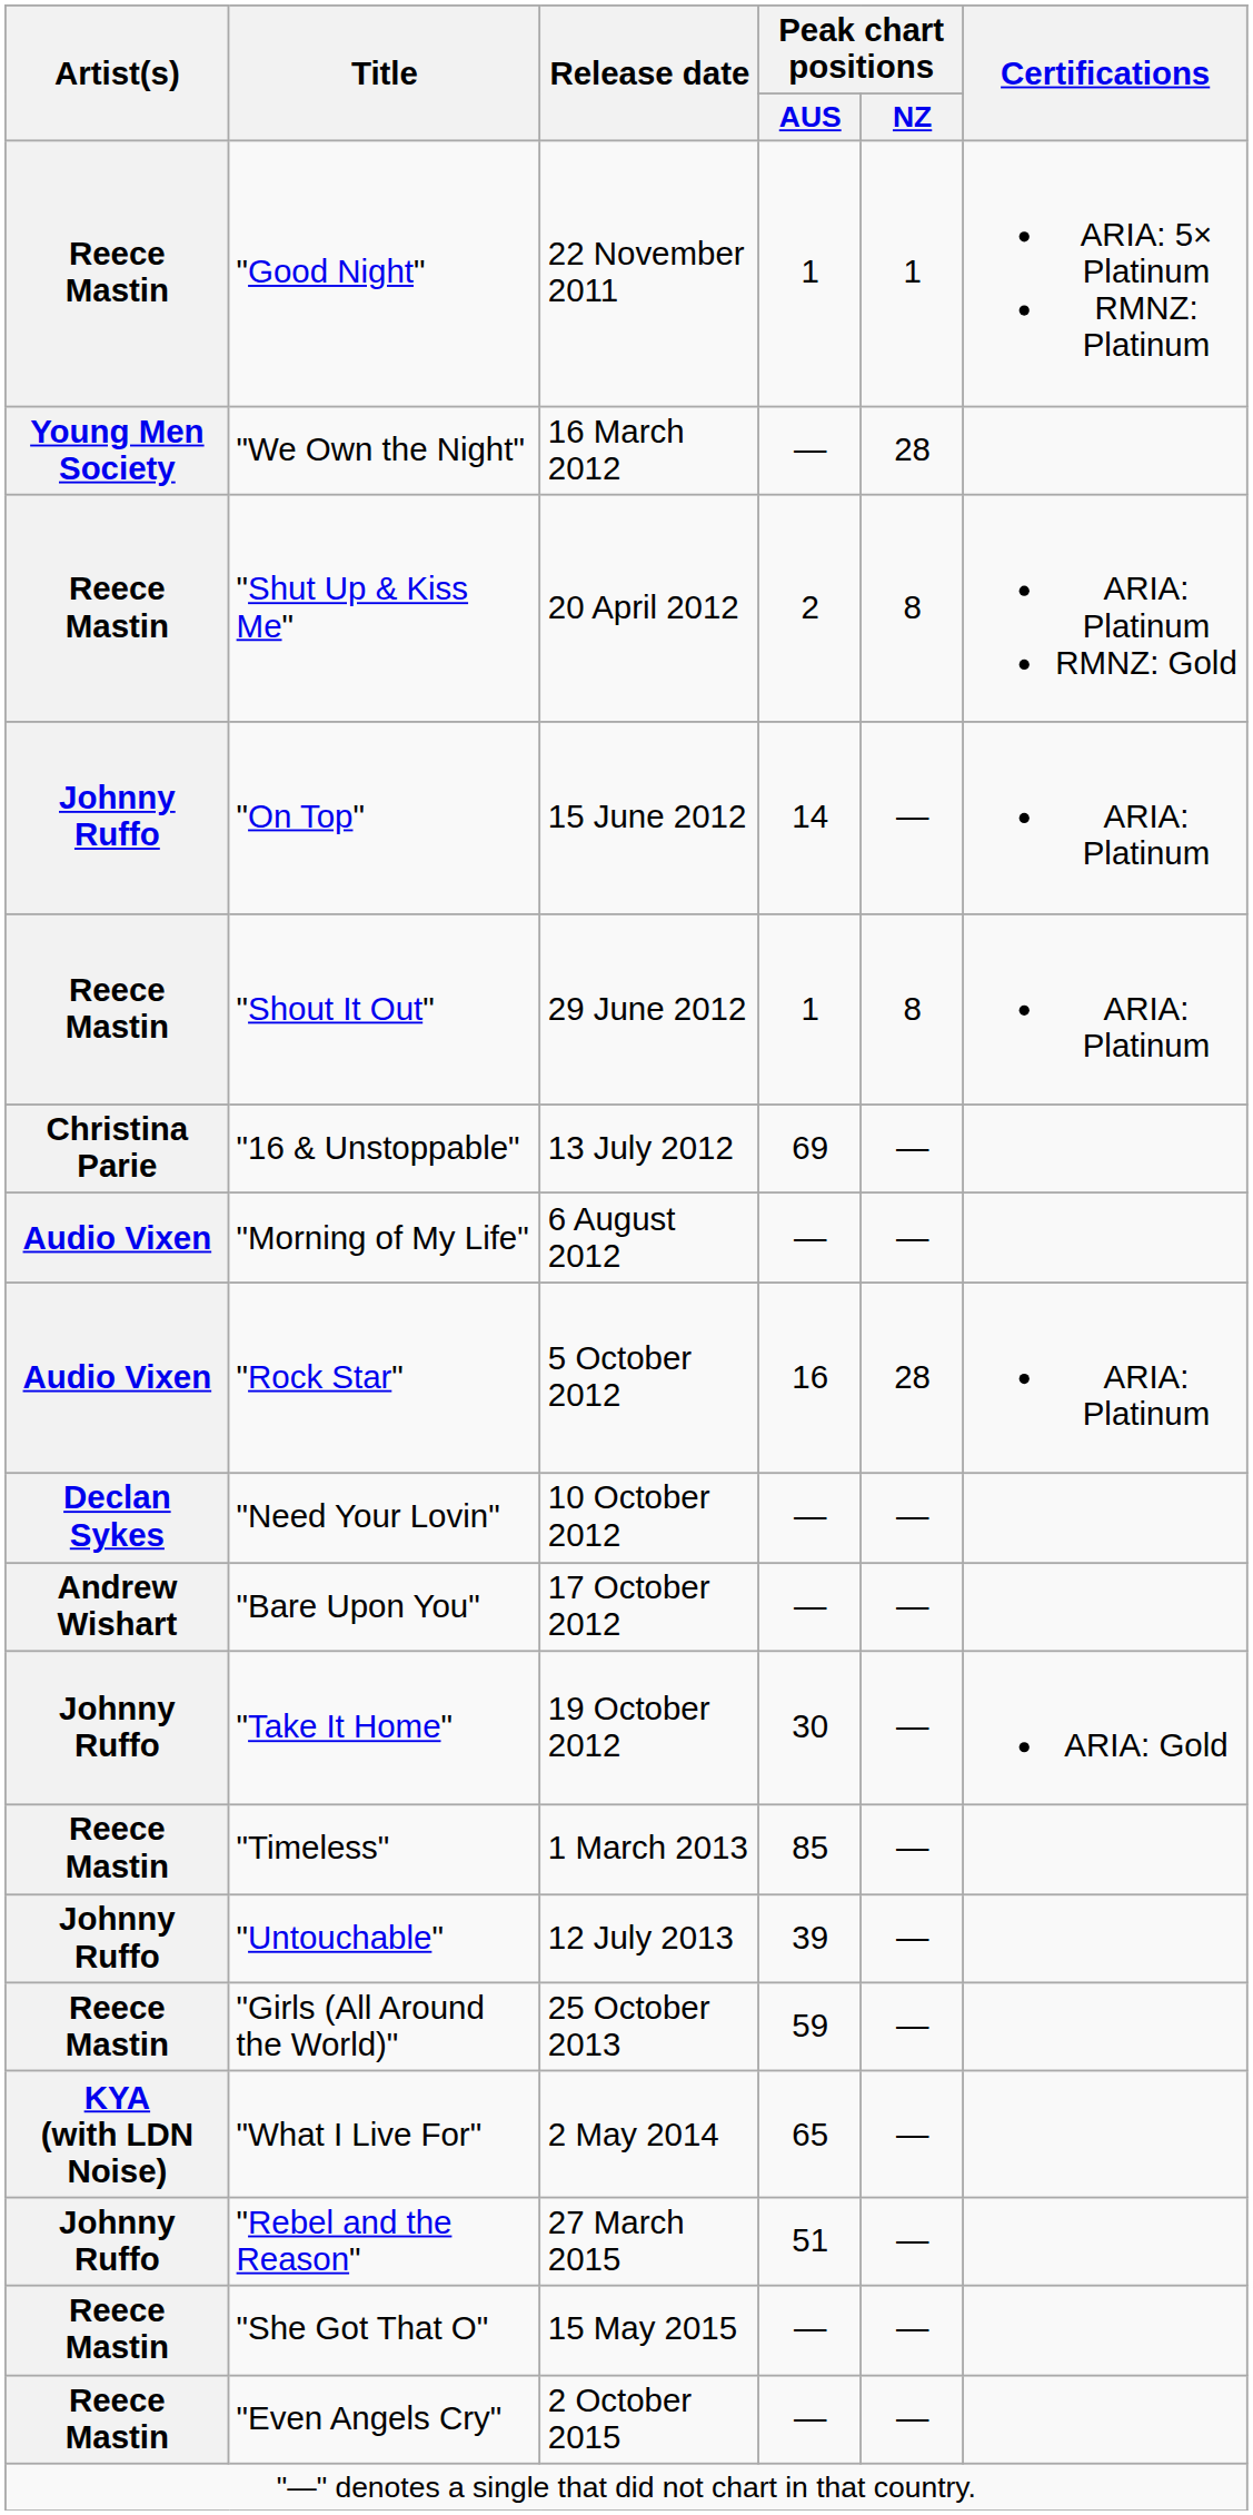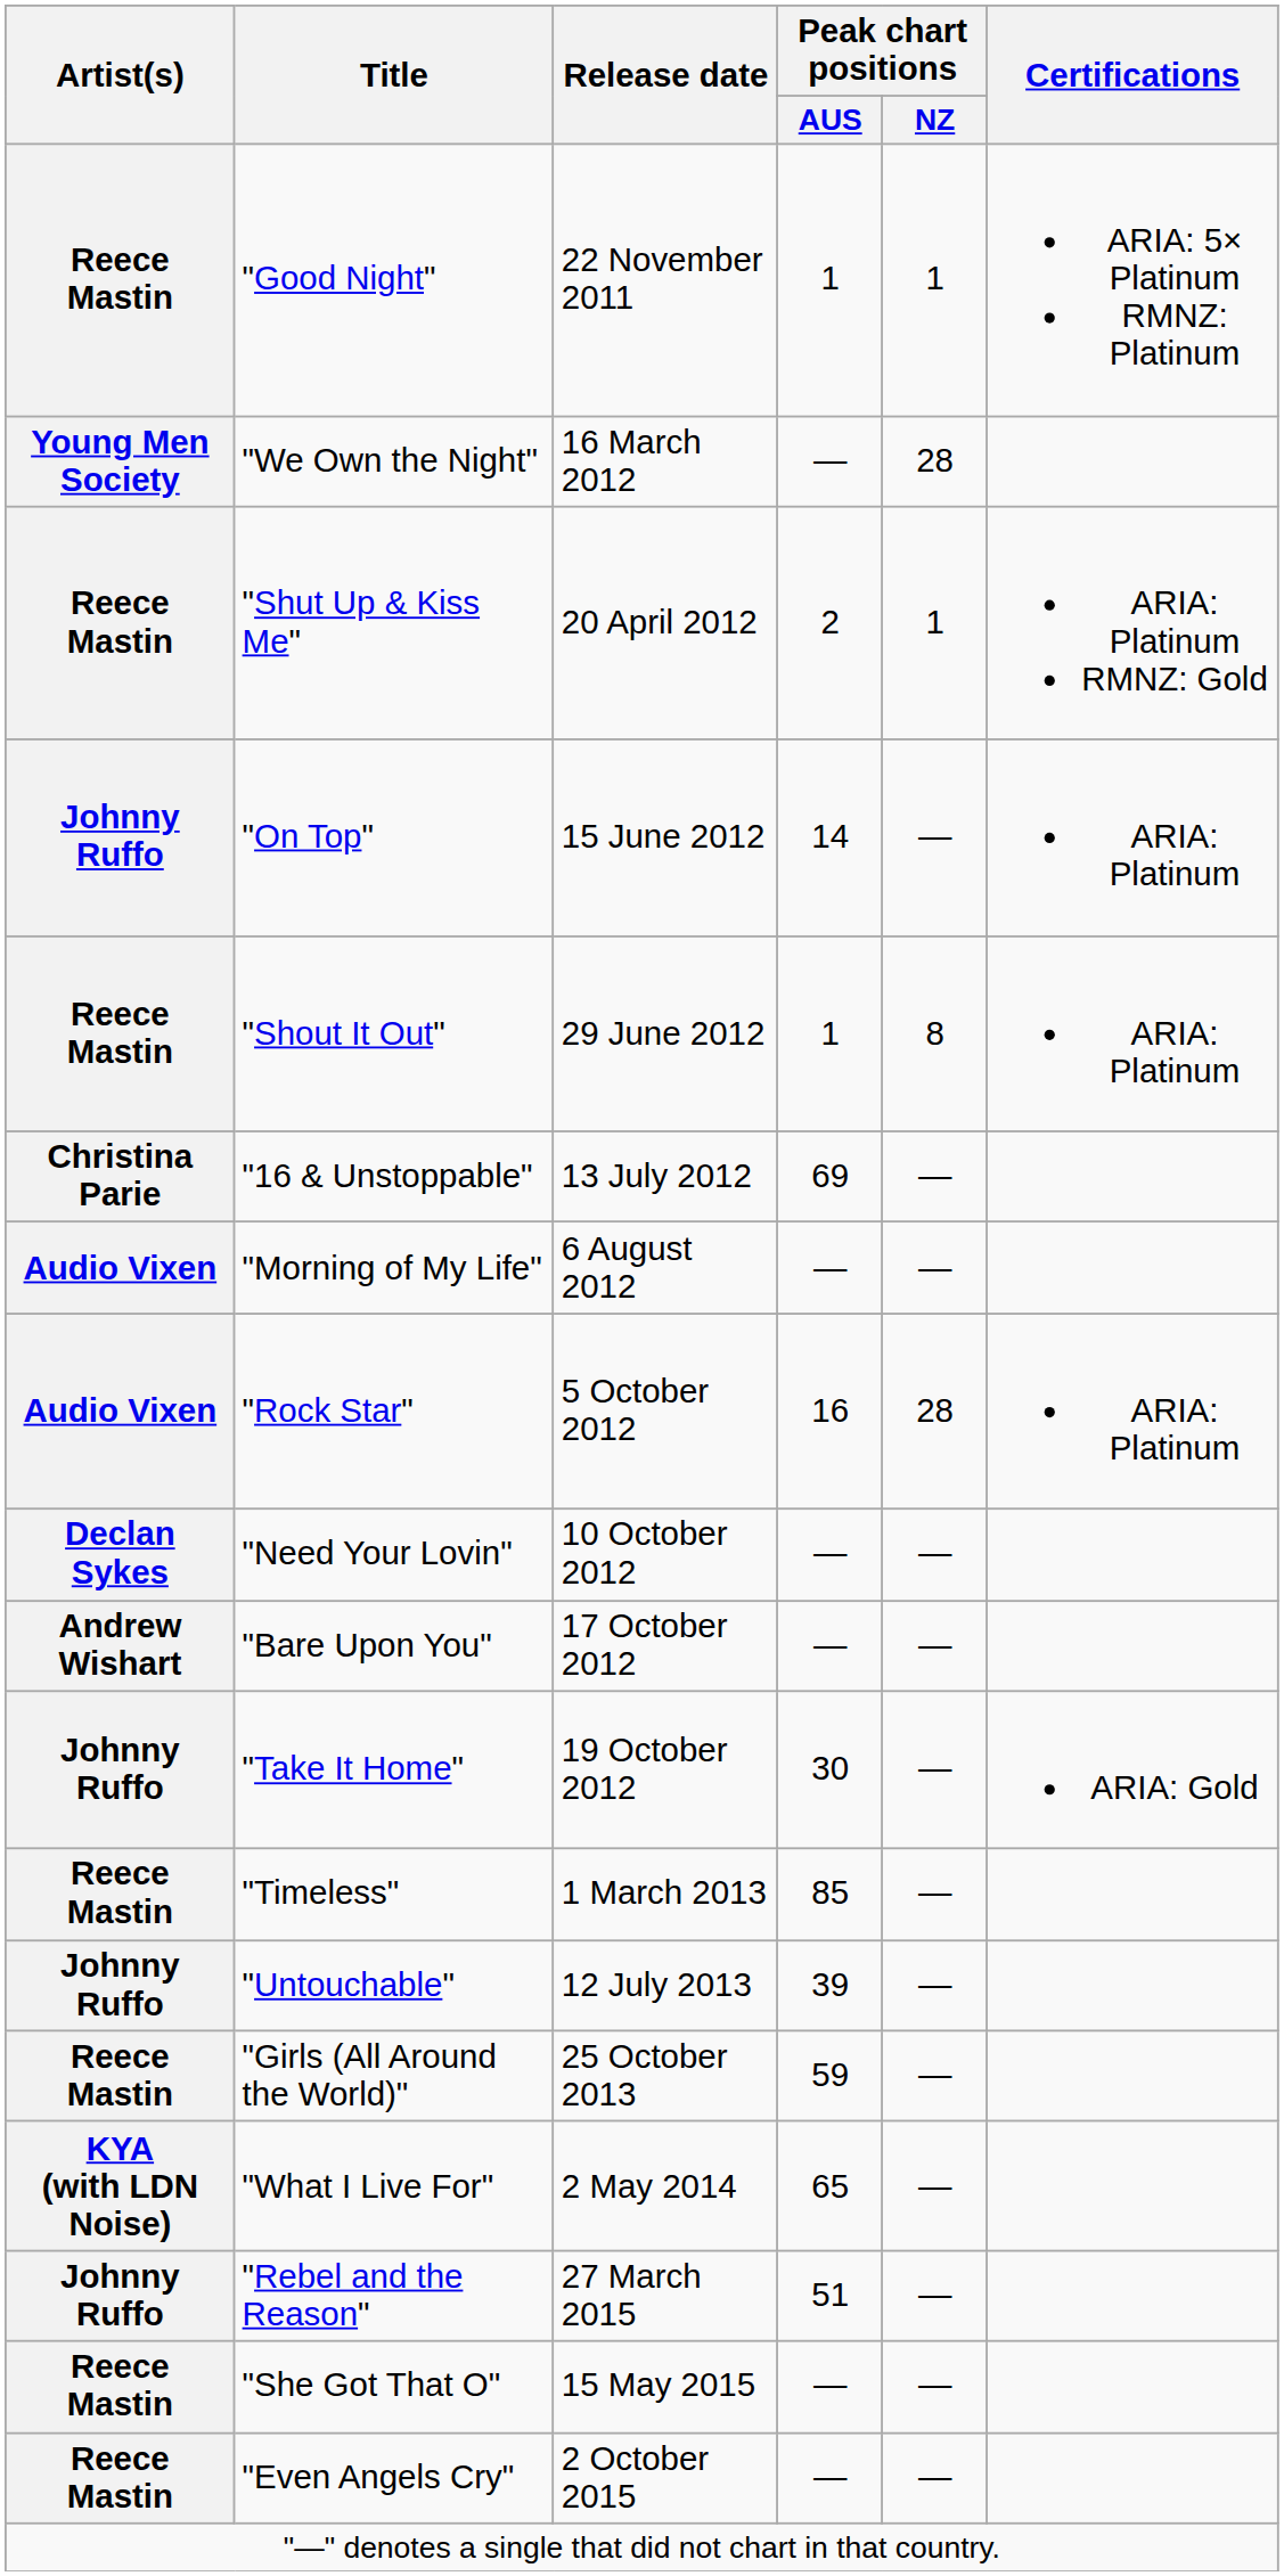"Shut Up & Kiss Me" | Peak chart positions / NZ: 8 -> 1
